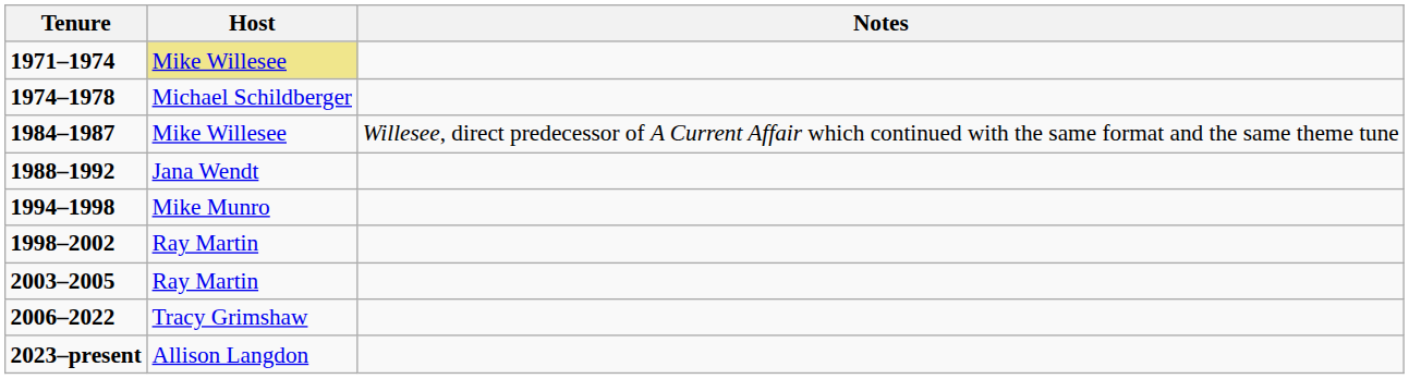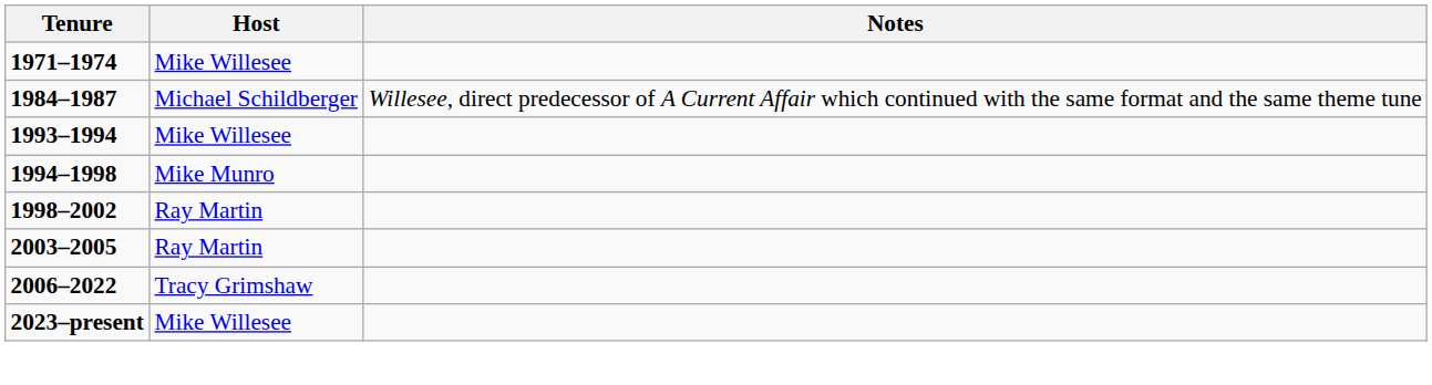1971–1974 | Host: khaki background -> no background
- row: 1974–1978 | Michael Schildberger
1984–1987 | Host: Mike Willesee -> Michael Schildberger
- row: 1988–1992 | Jana Wendt
+ row: 1993–1994 | Mike Willesee
2023–present | Host: Allison Langdon -> Mike Willesee
